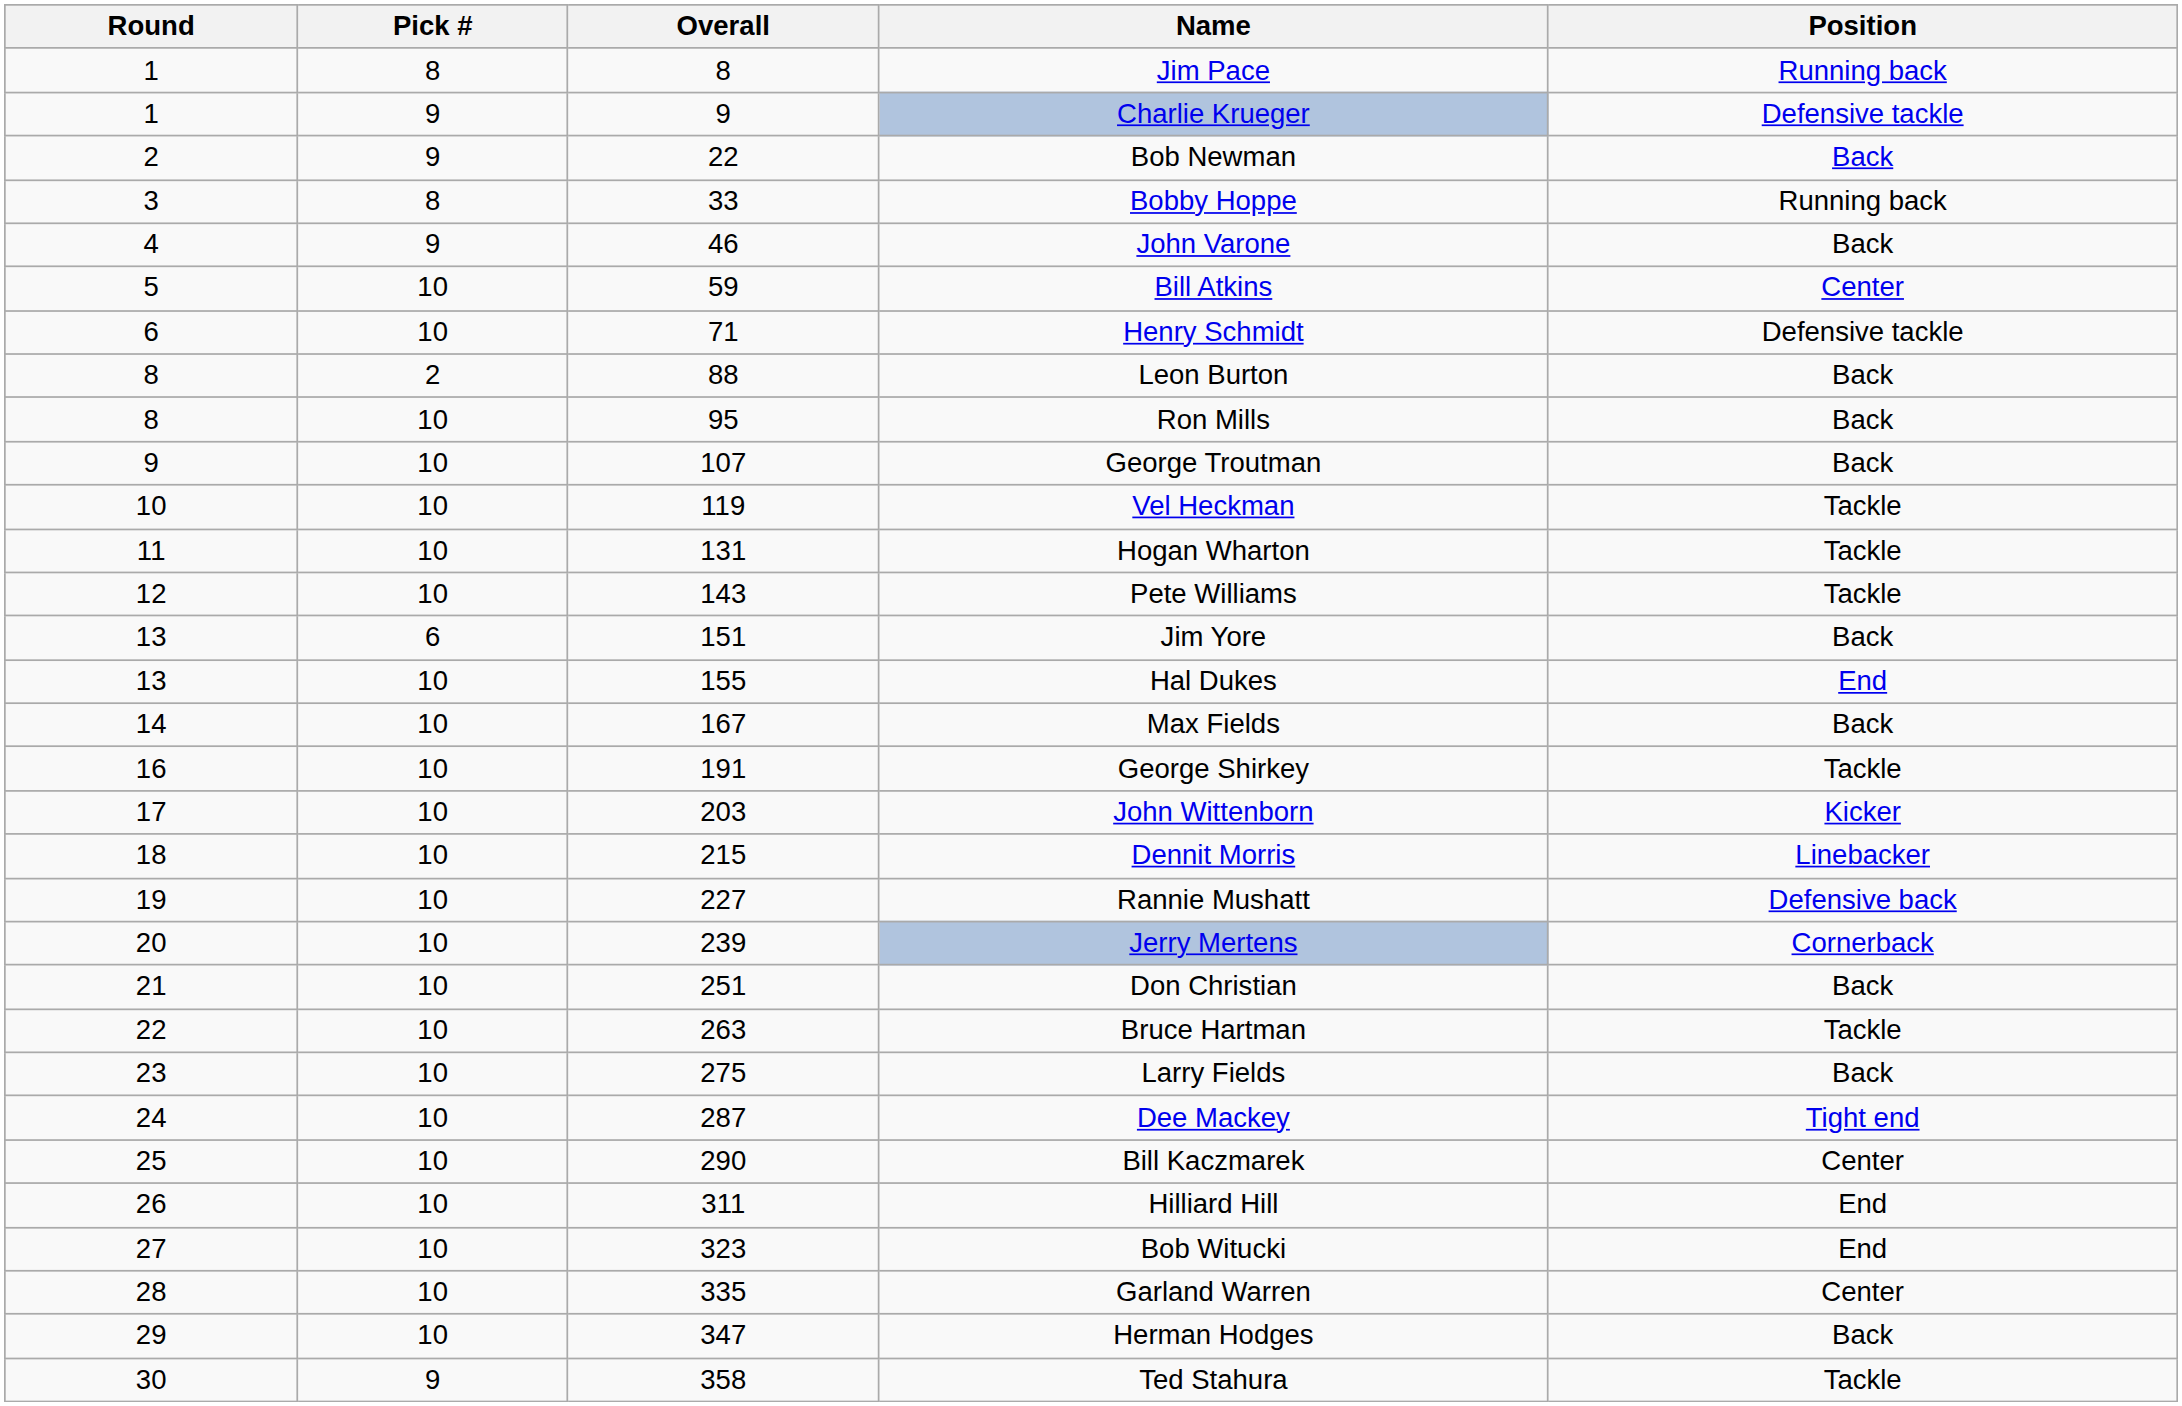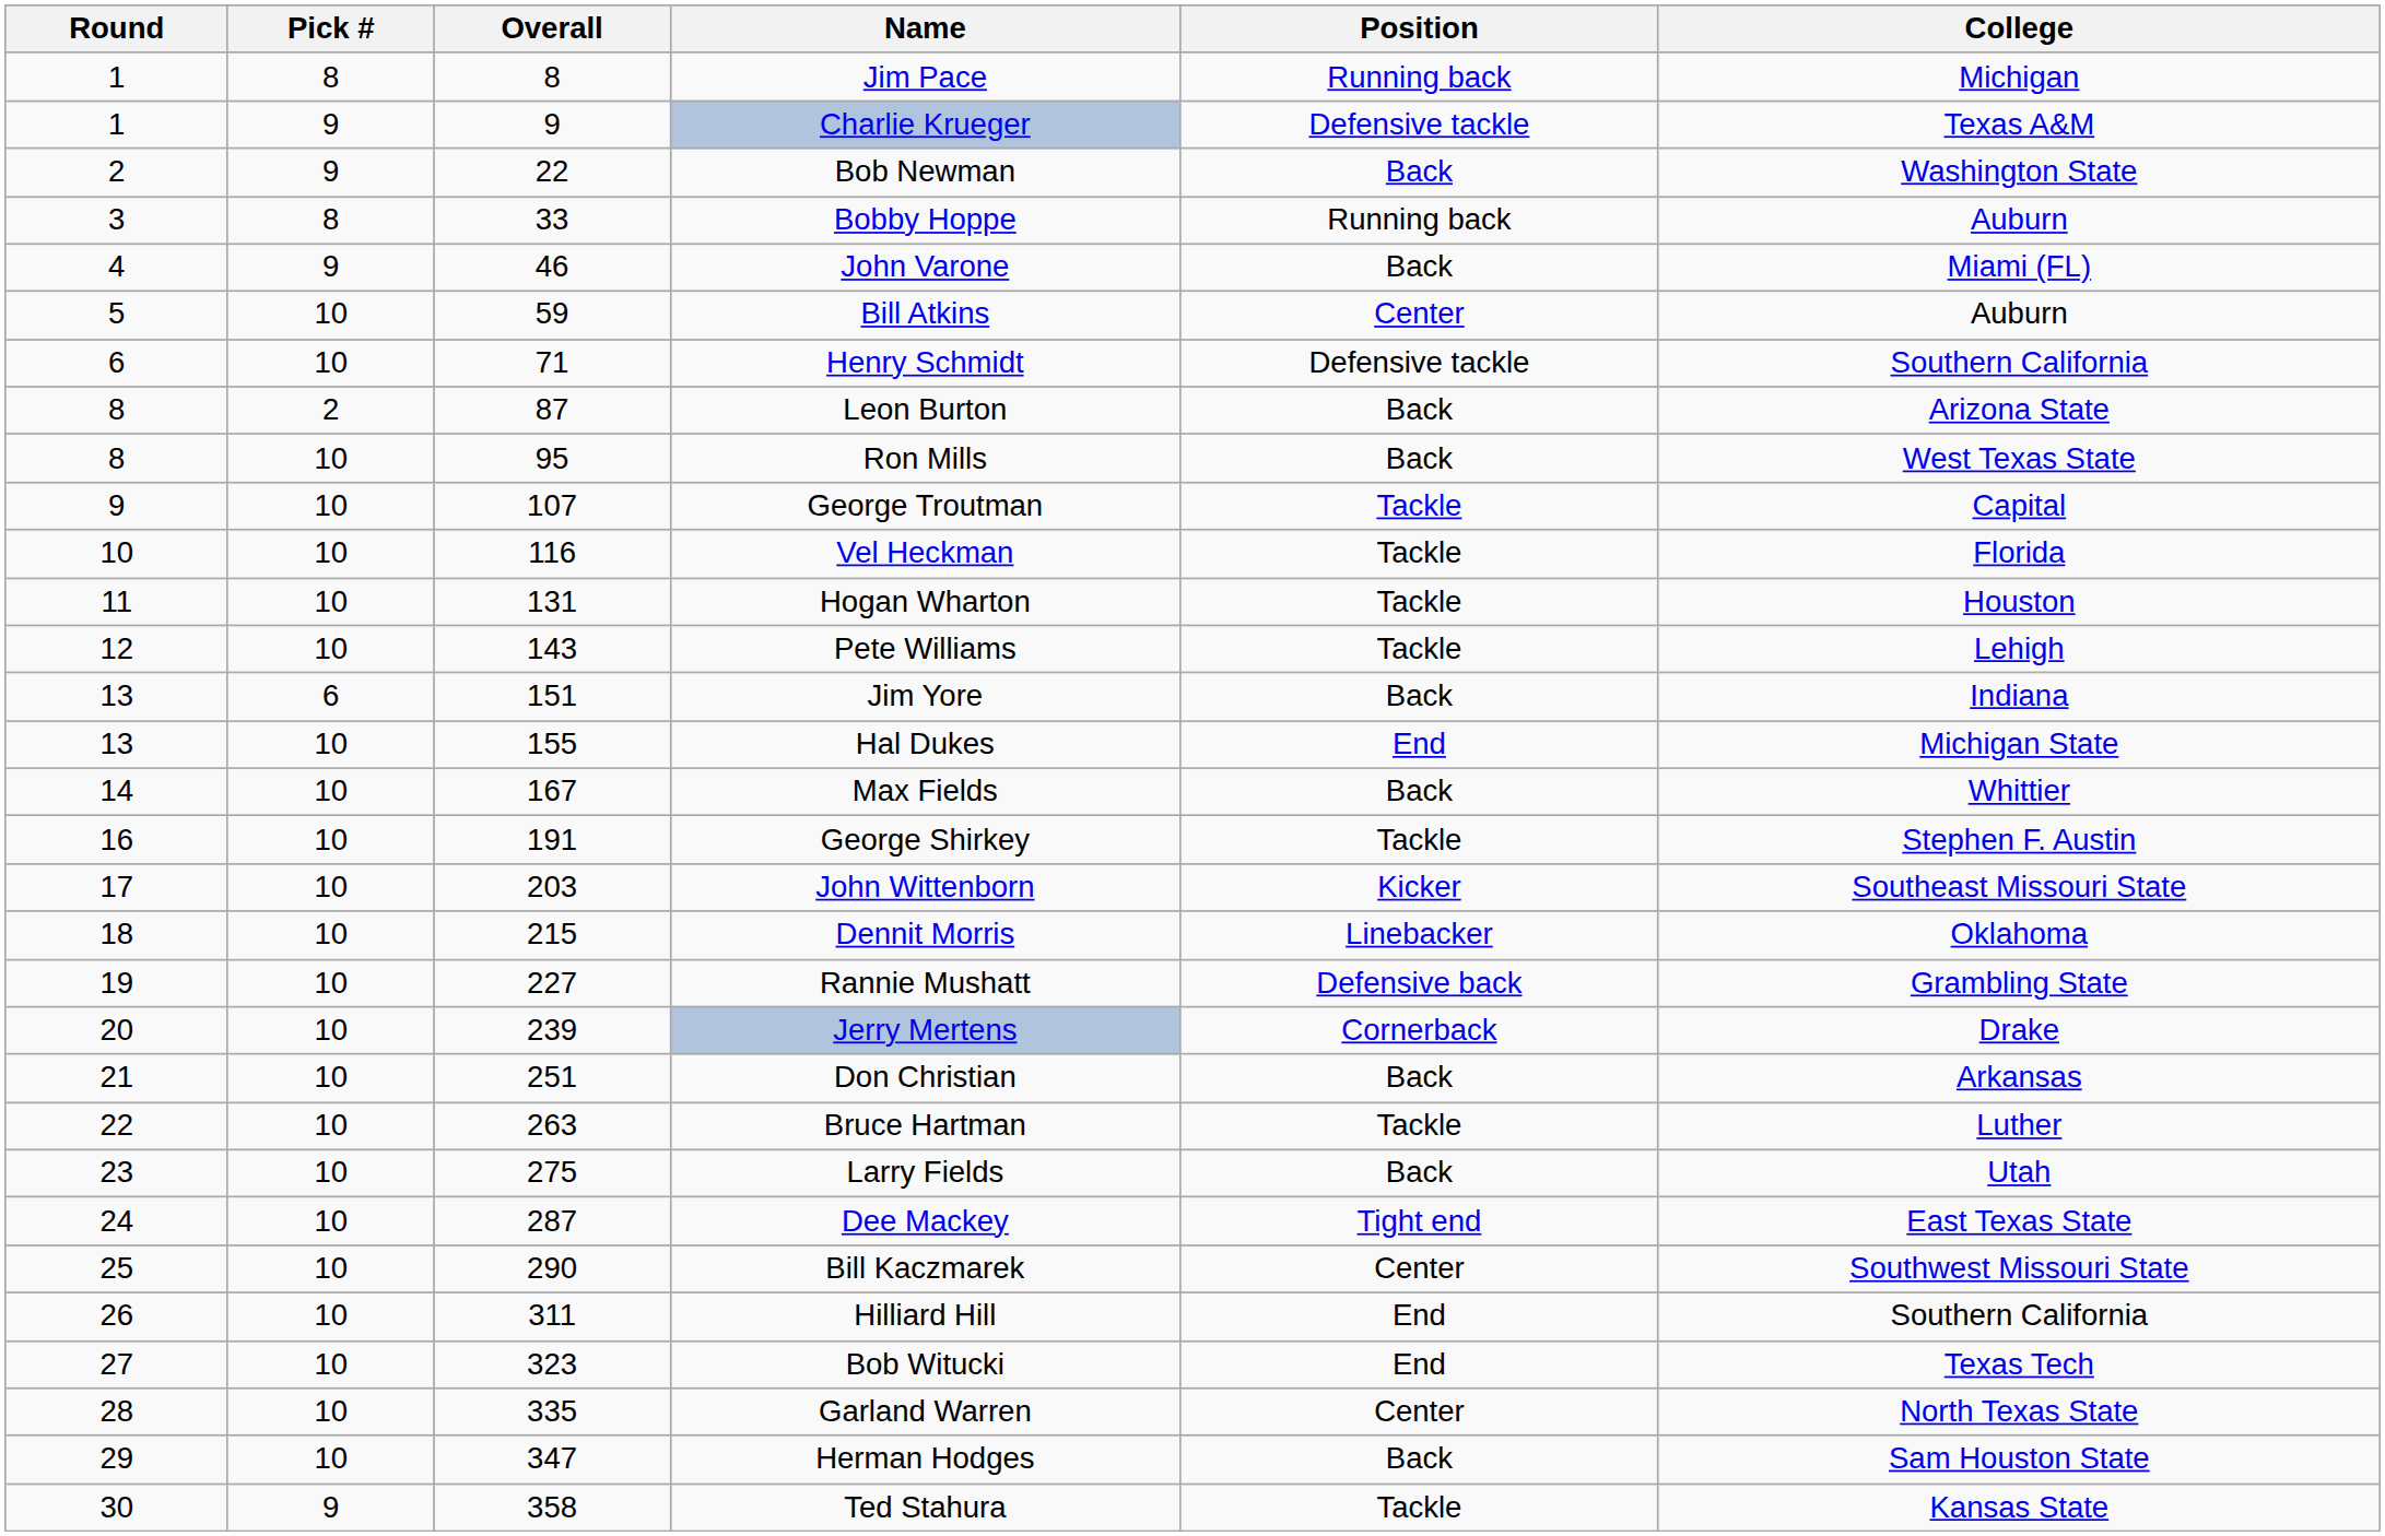+ column: College | Michigan | Texas A&M | Washington State | Auburn | Miami (FL) | Auburn | Southern California | Arizona State | West Texas State | Capital | Florida | Houston | Lehigh | Indiana | Michigan State | Whittier | Stephen F. Austin | Southeast Missouri State | Oklahoma | Grambling State | Drake | Arkansas | Luther | Utah | East Texas State | Southwest Missouri State | Southern California | Texas Tech | North Texas State | Sam Houston State | Kansas State
Leon Burton | Overall: 88 -> 87
George Troutman | Position: Back -> Tackle
Vel Heckman | Overall: 119 -> 116
